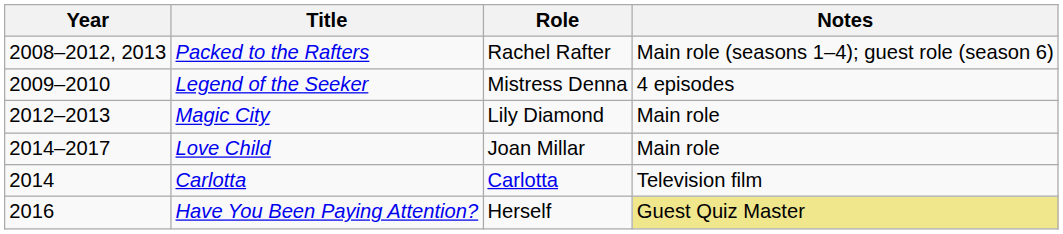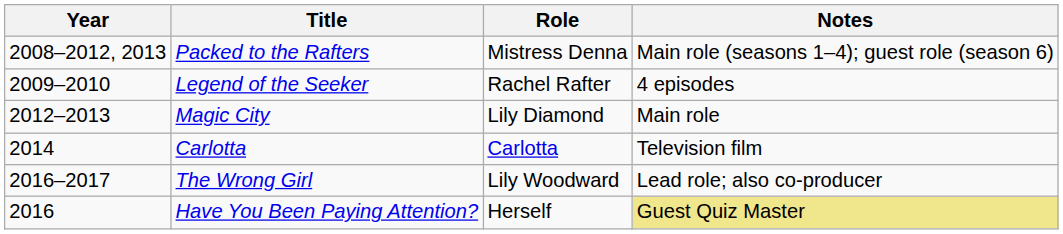Packed to the Rafters | Role: Rachel Rafter -> Mistress Denna
Legend of the Seeker | Role: Mistress Denna -> Rachel Rafter
- row: 2014–2017 | Love Child | Joan Millar | Main role
+ row: 2016–2017 | The Wrong Girl | Lily Woodward | Lead role; also co-producer
